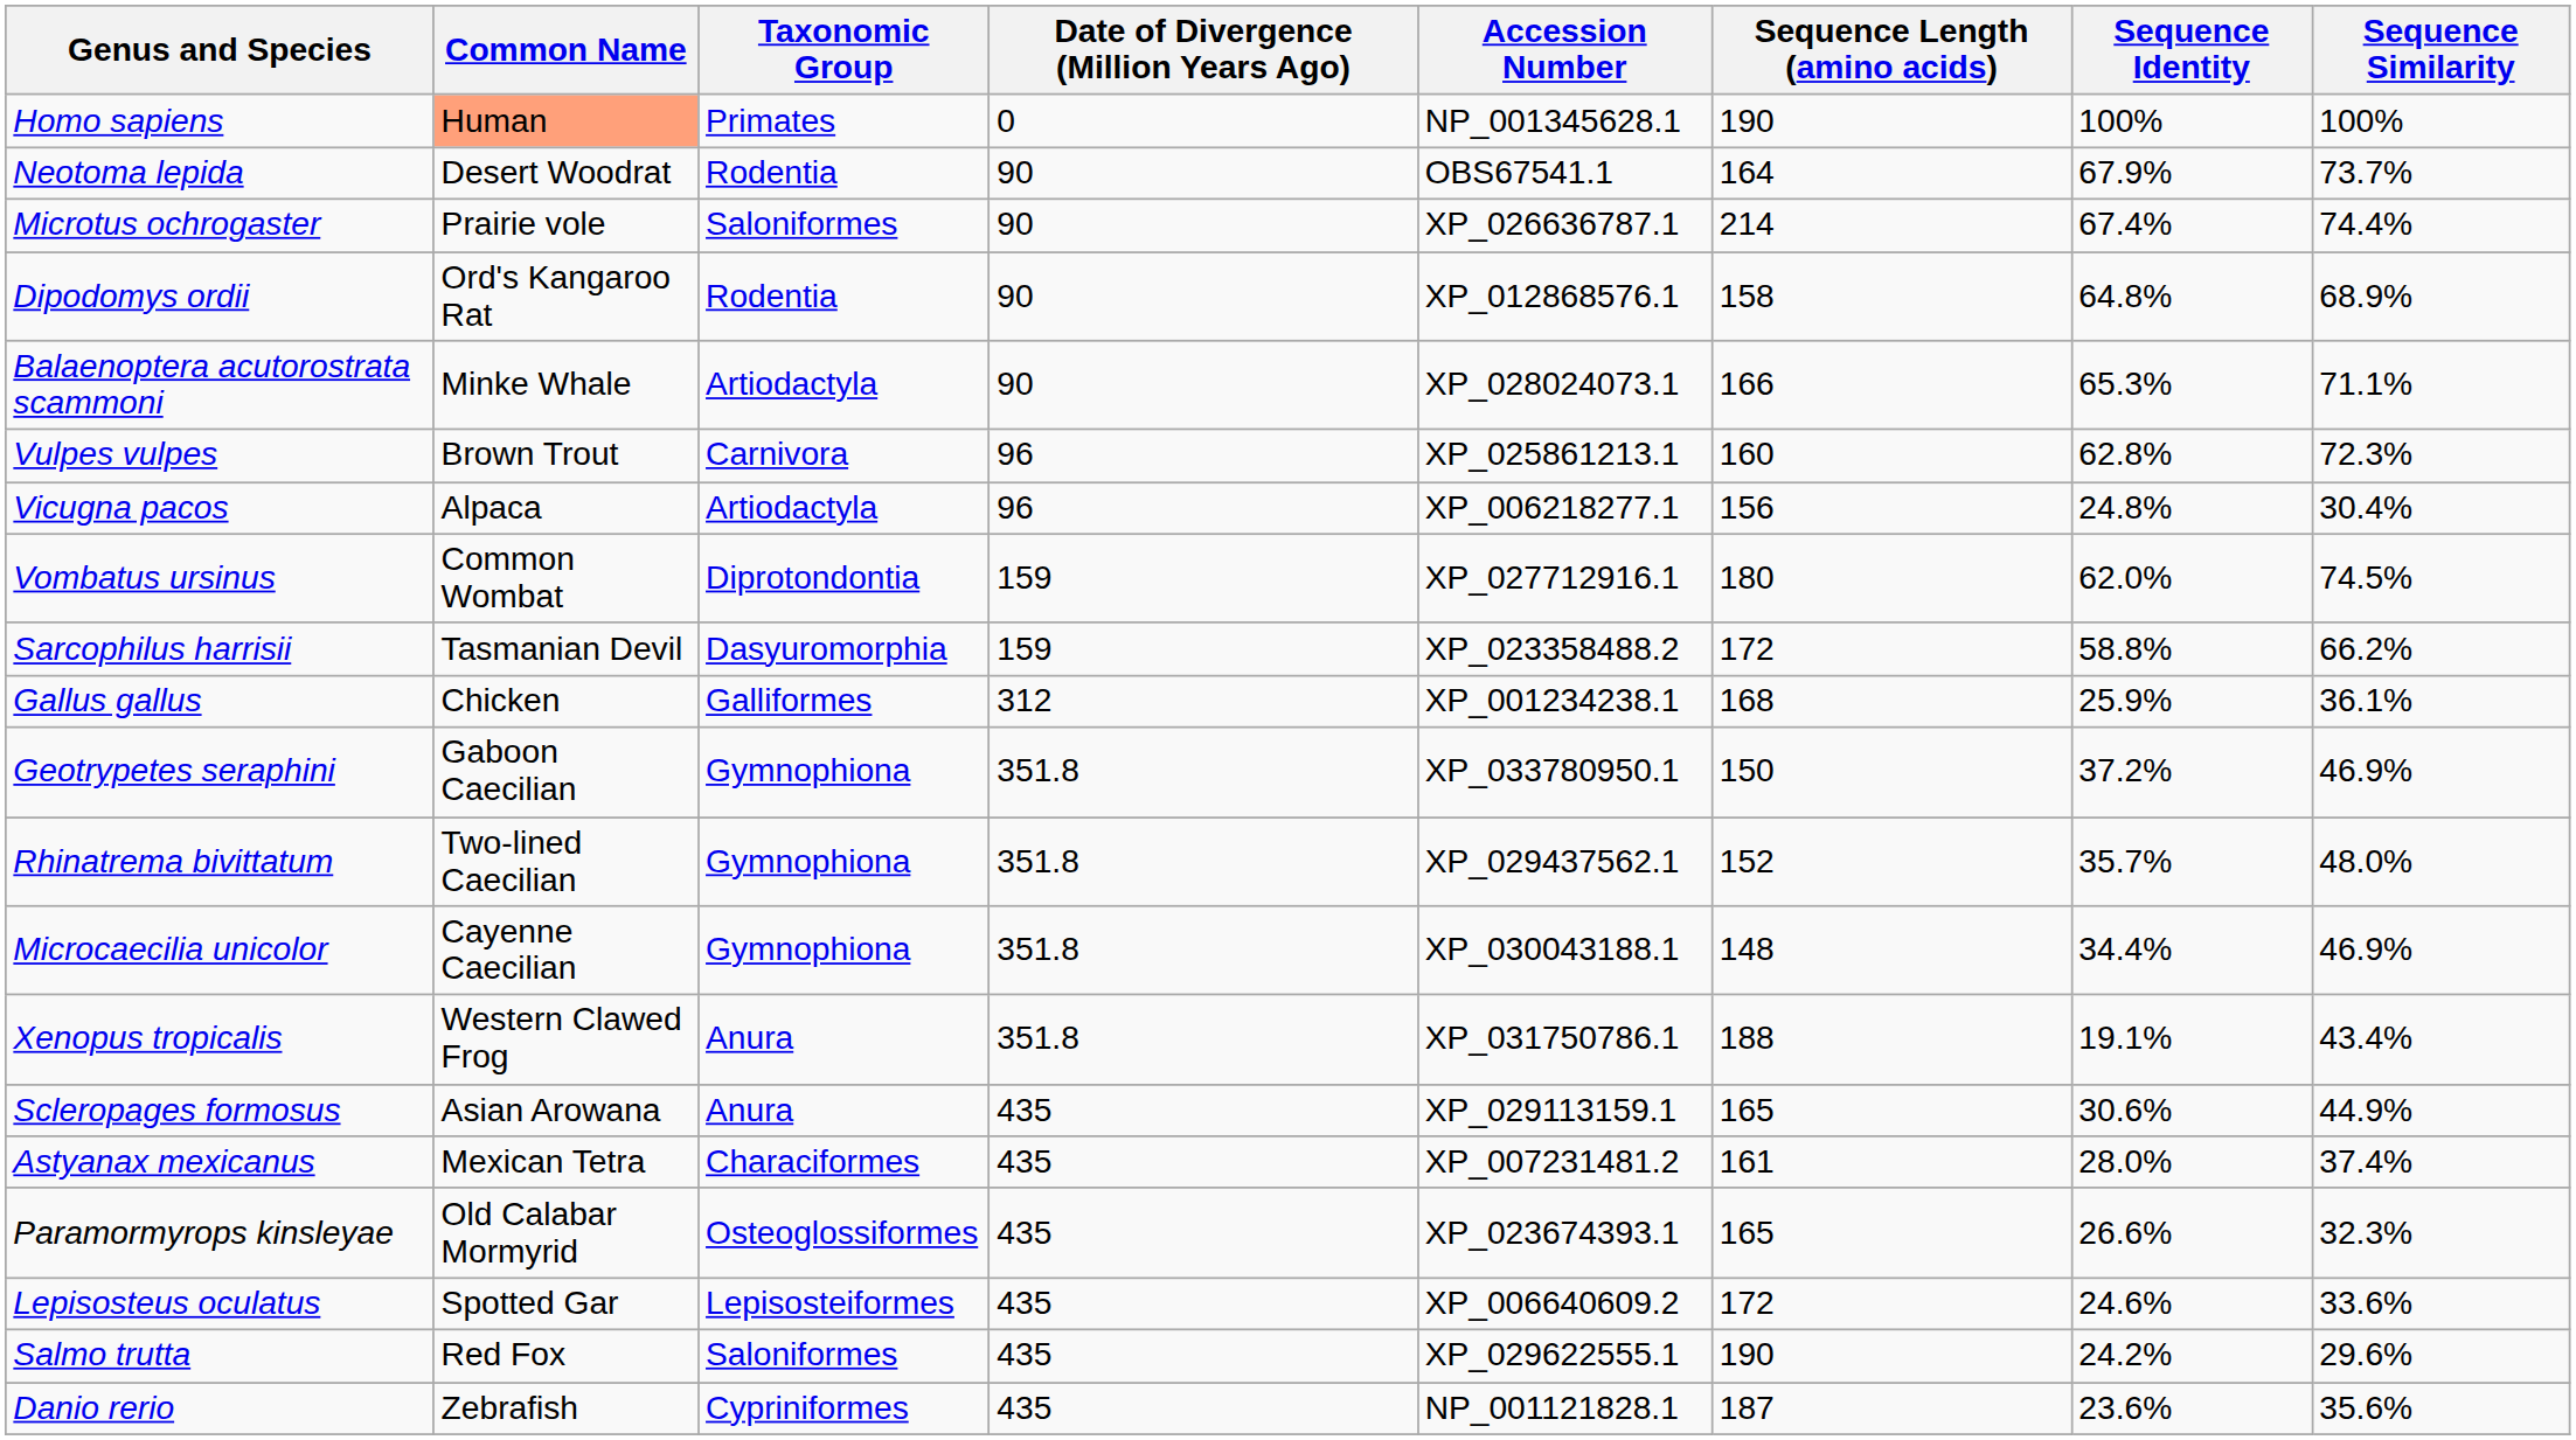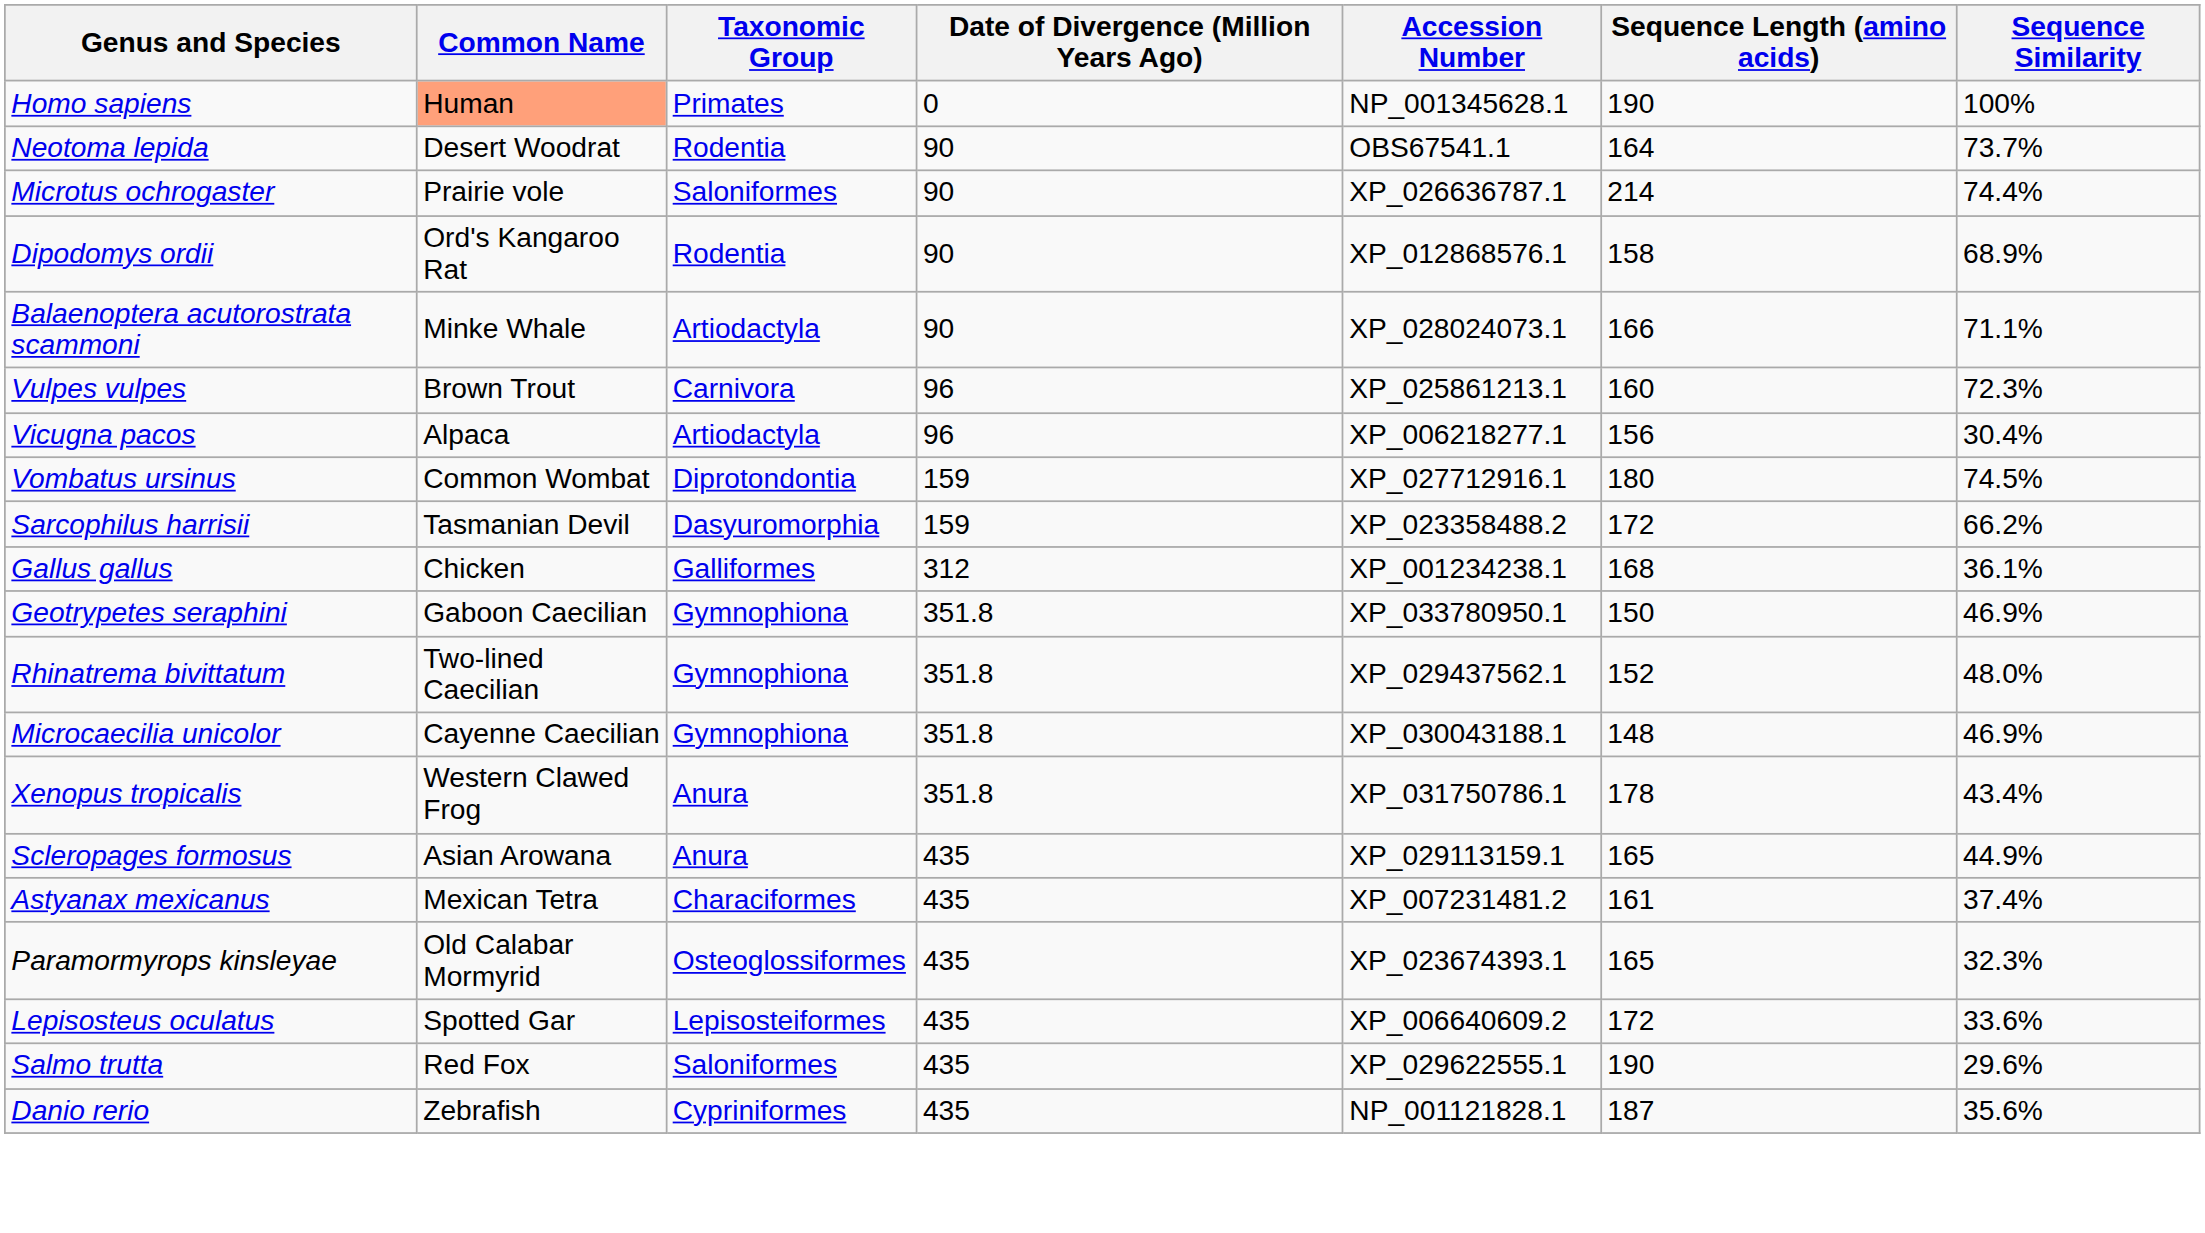- column: Sequence Identity | 100% | 67.9% | 67.4% | 64.8% | 65.3% | 62.8% | 24.8% | 62.0% | 58.8% | 25.9% | 37.2% | 35.7% | 34.4% | 19.1% | 30.6% | 28.0% | 26.6% | 24.6% | 24.2% | 23.6%
Xenopus tropicalis | Sequence Length (amino acids): 188 -> 178
